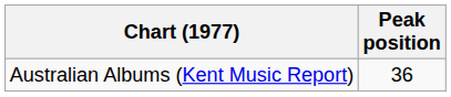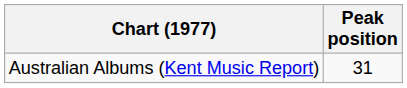Australian Albums (Kent Music Report) | Peak position: 36 -> 31
